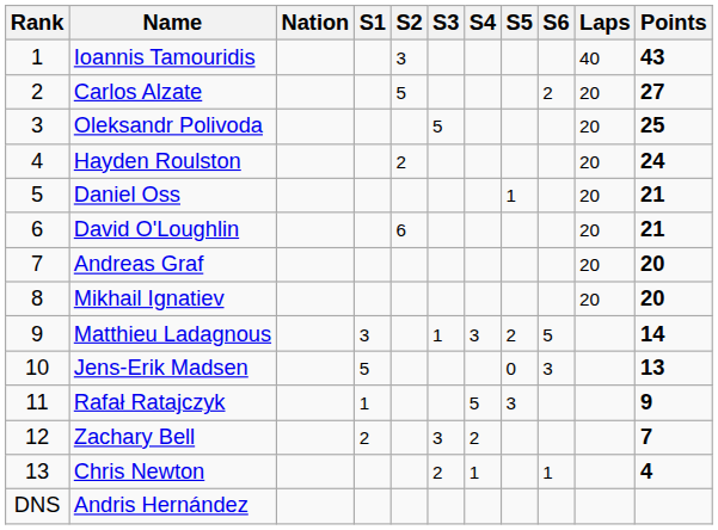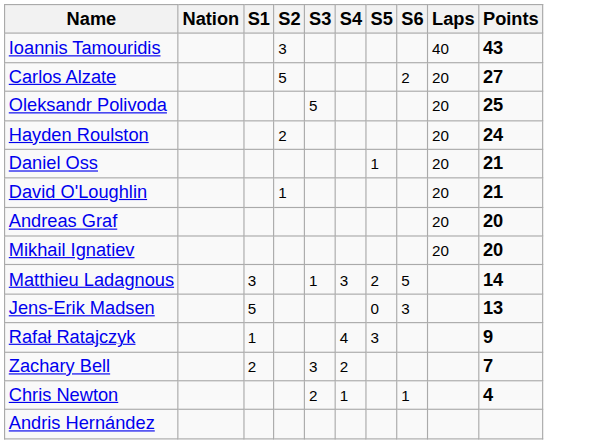- column: Rank | 1 | 2 | 3 | 4 | 5 | 6 | 7 | 8 | 9 | 10 | 11 | 12 | 13 | DNS
David O'Loughlin | S2: 6 -> 1
Rafał Ratajczyk | S4: 5 -> 4
